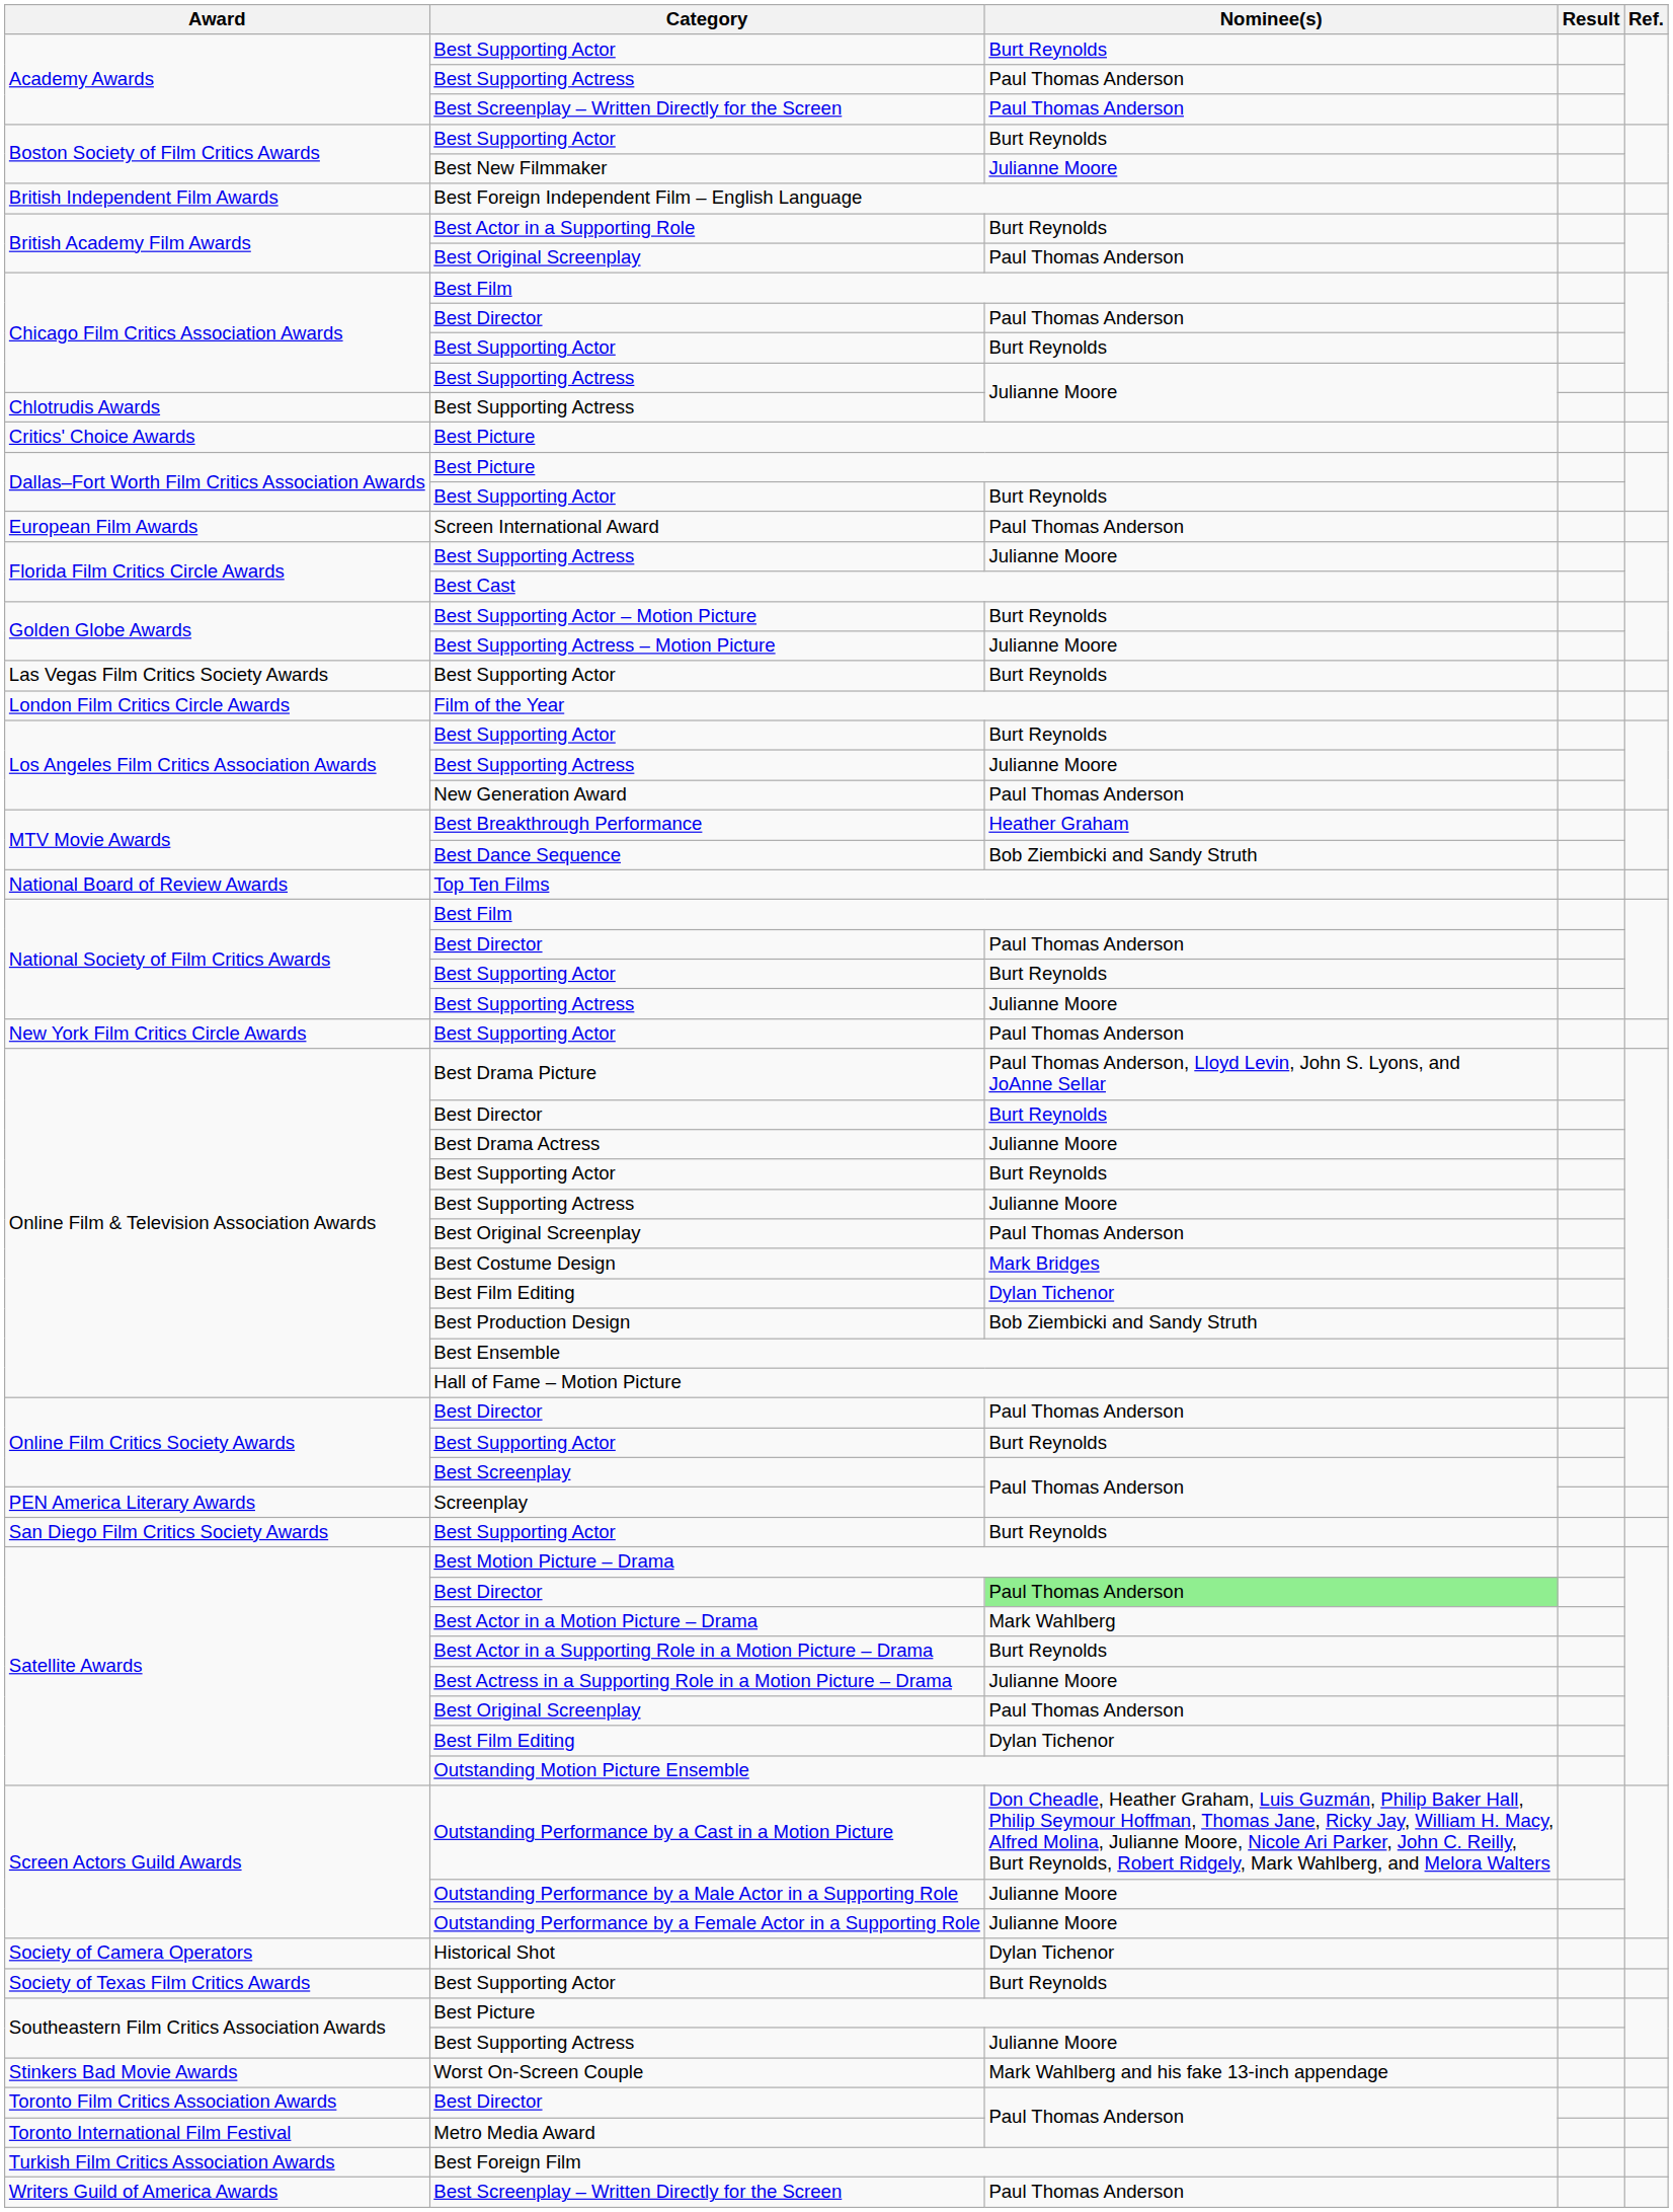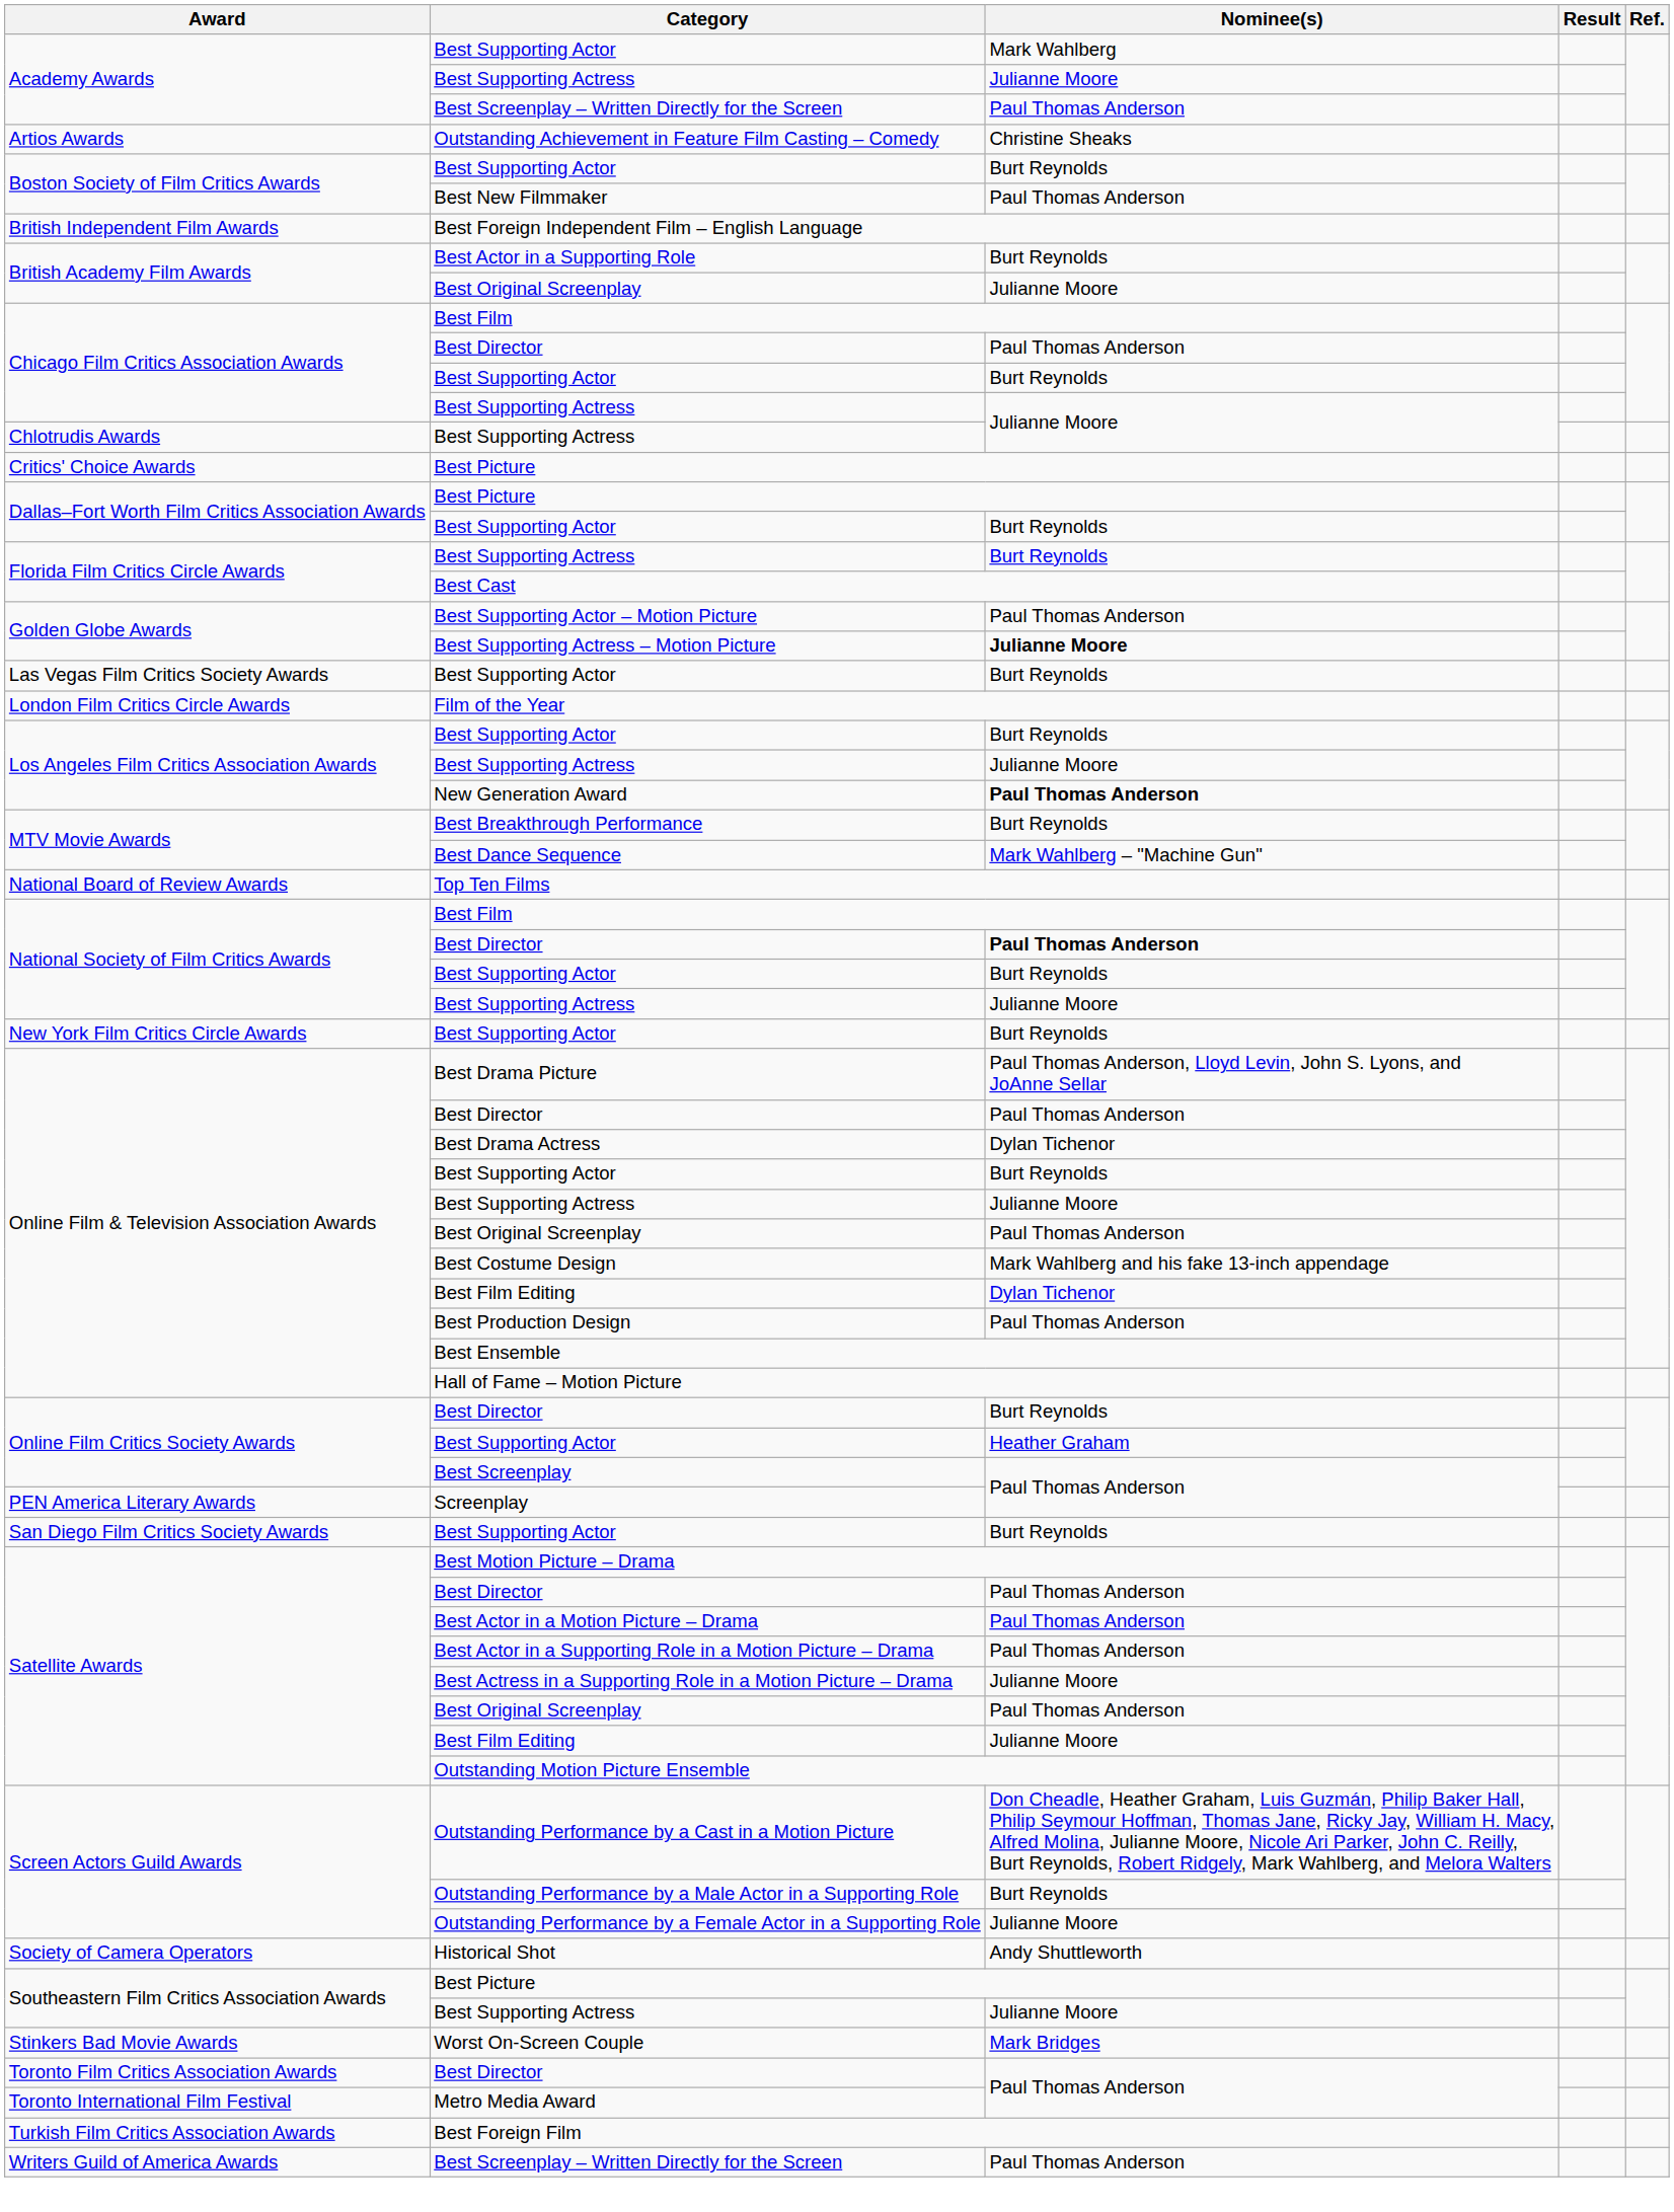Academy Awards / Best Supporting Actor | Nominee(s): Burt Reynolds -> Mark Wahlberg
Academy Awards / Best Supporting Actress | Nominee(s): Paul Thomas Anderson -> Julianne Moore
+ row: Artios Awards | Outstanding Achievement in Feature Film Casting – Comedy | Christine Sheaks
Best New Filmmaker | Nominee(s): Julianne Moore -> Paul Thomas Anderson
British Academy Film Awards / Best Original Screenplay | Nominee(s): Paul Thomas Anderson -> Julianne Moore
- row: European Film Awards | Screen International Award | Paul Thomas Anderson
Florida Film Critics Circle Awards / Best Supporting Actress | Nominee(s): Julianne Moore -> Burt Reynolds
Best Supporting Actor – Motion Picture | Nominee(s): Burt Reynolds -> Paul Thomas Anderson
Best Supporting Actress – Motion Picture | Nominee(s): normal -> bold
New Generation Award | Nominee(s): normal -> bold
Best Breakthrough Performance | Nominee(s): Heather Graham -> Burt Reynolds
Best Dance Sequence | Nominee(s): Bob Ziembicki and Sandy Struth -> Mark Wahlberg – "Machine Gun"
National Society of Film Critics Awards / Best Director | Nominee(s): normal -> bold
New York Film Critics Circle Awards / Best Supporting Actor | Nominee(s): Paul Thomas Anderson -> Burt Reynolds
Online Film & Television Association Awards / Best Director | Nominee(s): Burt Reynolds -> Paul Thomas Anderson
Best Drama Actress | Nominee(s): Julianne Moore -> Dylan Tichenor
Best Costume Design | Nominee(s): Mark Bridges -> Mark Wahlberg and his fake 13-inch appendage
Best Production Design | Nominee(s): Bob Ziembicki and Sandy Struth -> Paul Thomas Anderson
Online Film Critics Society Awards / Best Director | Nominee(s): Paul Thomas Anderson -> Burt Reynolds
Online Film Critics Society Awards / Best Supporting Actor | Nominee(s): Burt Reynolds -> Heather Graham
Satellite Awards / Best Director | Nominee(s): lightgreen background -> no background
Best Actor in a Motion Picture – Drama | Nominee(s): Mark Wahlberg -> Paul Thomas Anderson
Best Actor in a Supporting Role in a Motion Picture – Drama | Nominee(s): Burt Reynolds -> Paul Thomas Anderson
Satellite Awards / Best Film Editing | Nominee(s): Dylan Tichenor -> Julianne Moore
Outstanding Performance by a Male Actor in a Supporting Role | Nominee(s): Julianne Moore -> Burt Reynolds
Historical Shot | Nominee(s): Dylan Tichenor -> Andy Shuttleworth
- row: Society of Texas Film Critics Awards | Best Supporting Actor | Burt Reynolds
Worst On-Screen Couple | Nominee(s): Mark Wahlberg and his fake 13-inch appendage -> Mark Bridges
